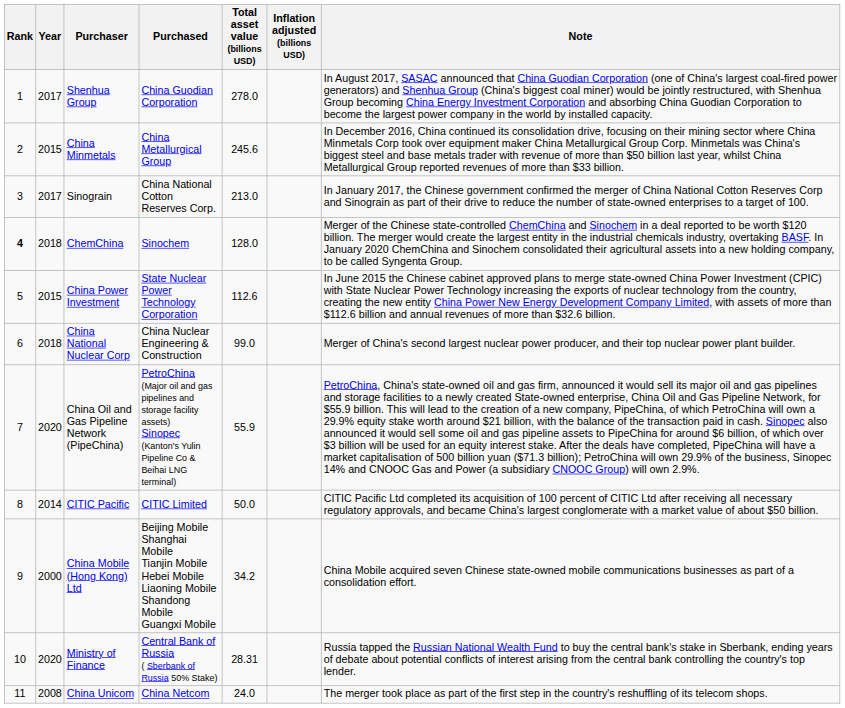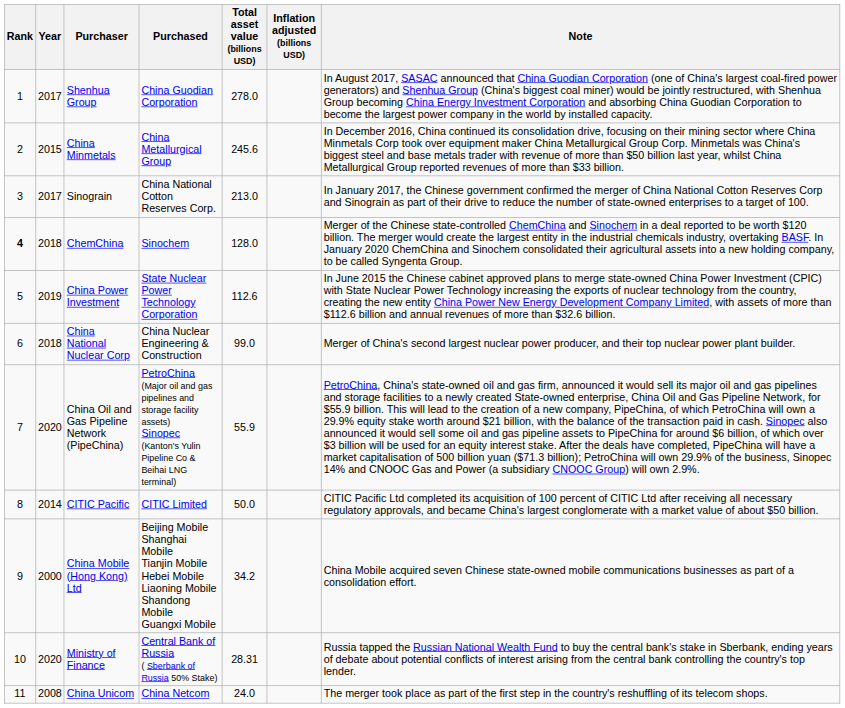China Power Investment | Year: 2015 -> 2019
